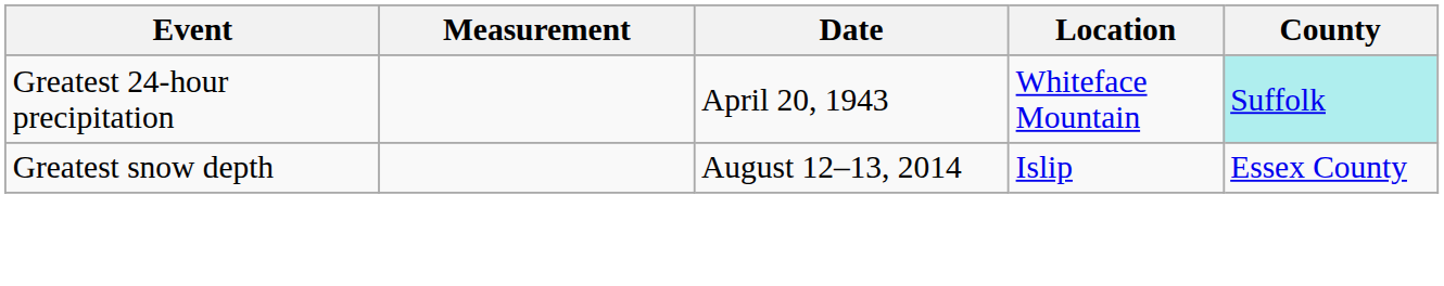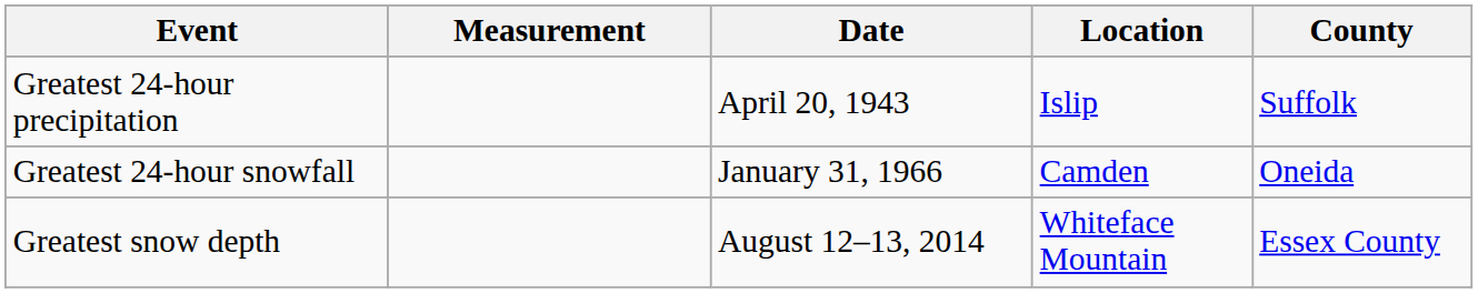Greatest 24-hour precipitation | Location: Whiteface Mountain -> Islip
Greatest 24-hour precipitation | County: paleturquoise background -> no background
+ row: Greatest 24-hour snowfall | January 31, 1966 | Camden | Oneida
Greatest snow depth | Location: Islip -> Whiteface Mountain
